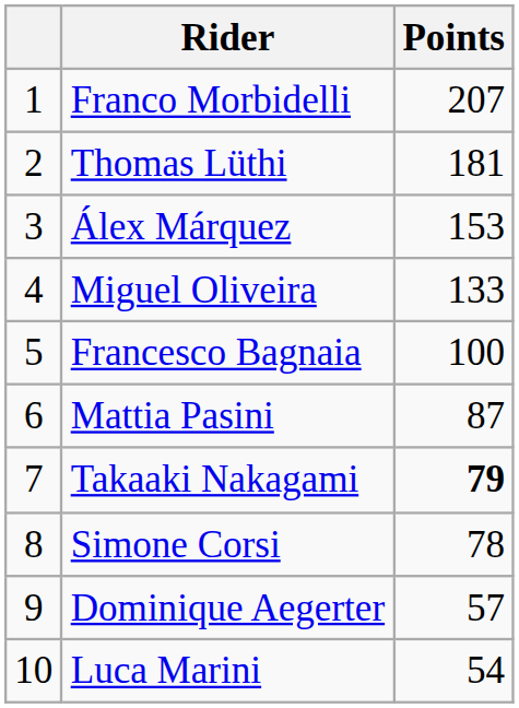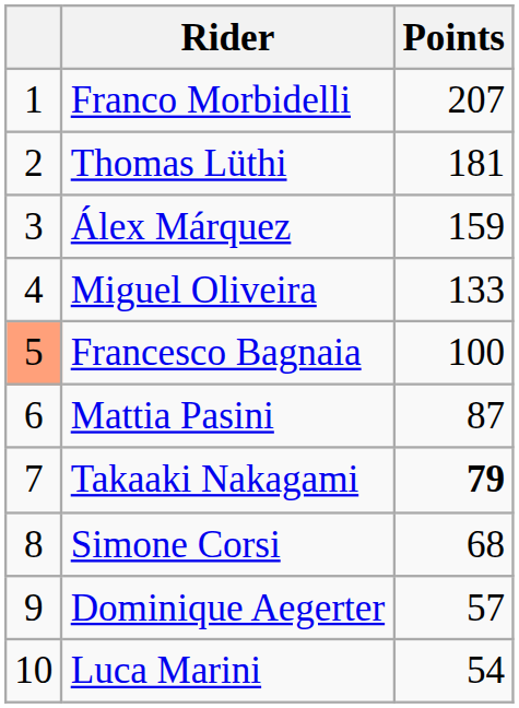Álex Márquez | Points: 153 -> 159
Francesco Bagnaia | column 1: no background -> lightsalmon background
Simone Corsi | Points: 78 -> 68
